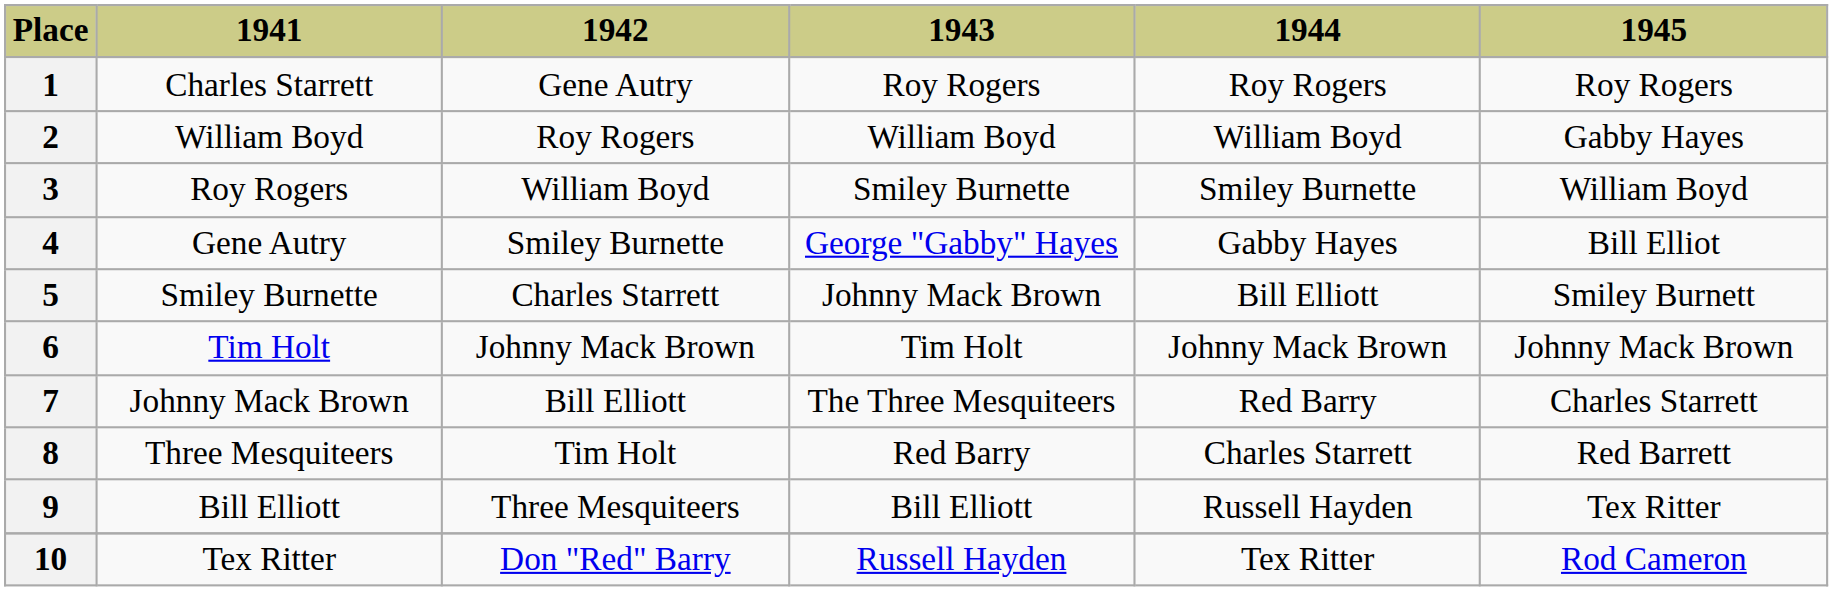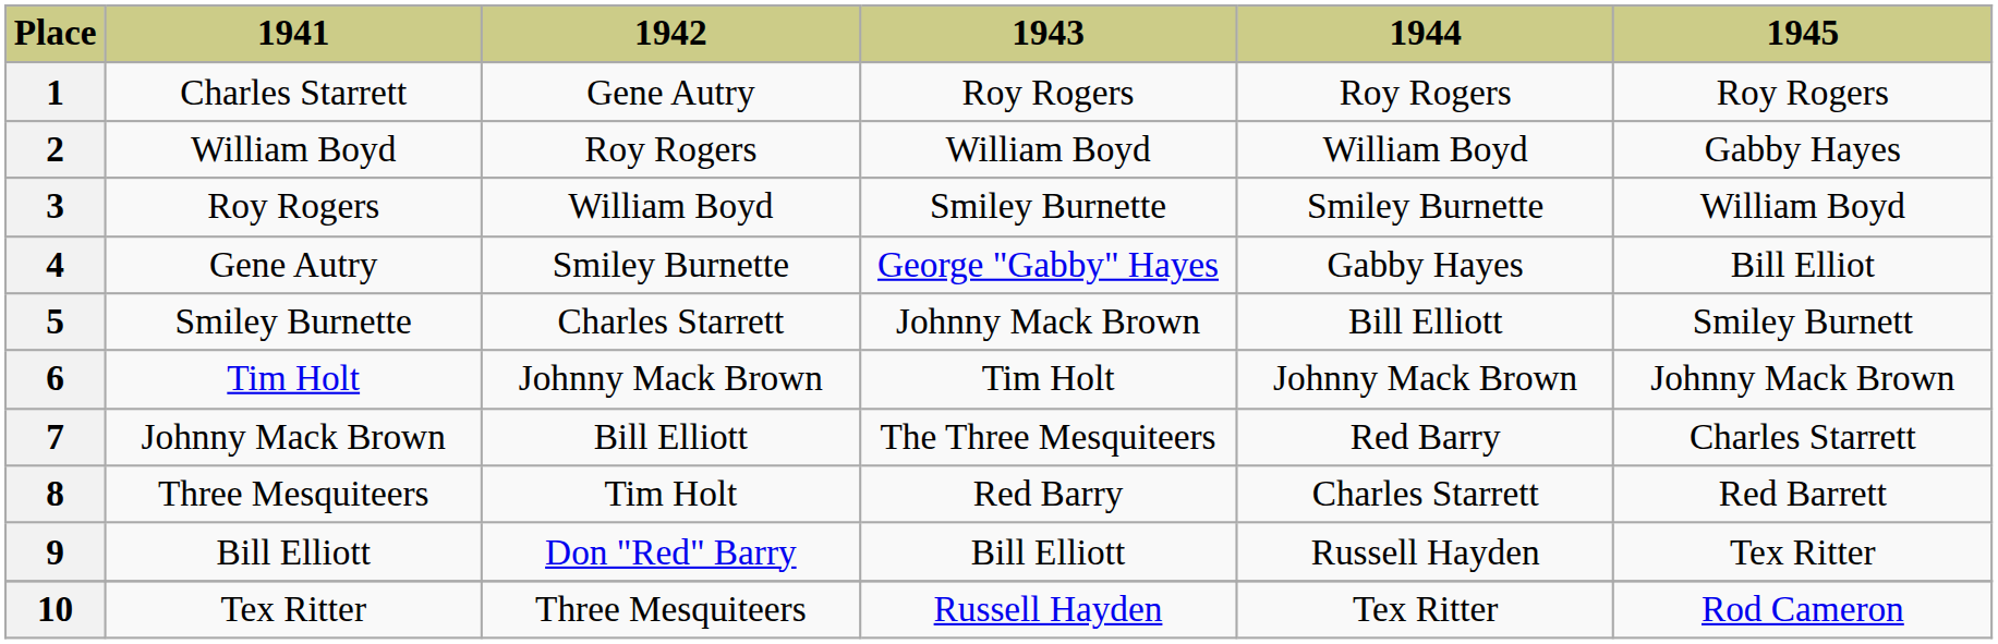9 | 1942: Three Mesquiteers -> Don "Red" Barry
10 | 1942: Don "Red" Barry -> Three Mesquiteers
